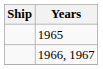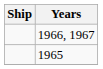rows swapped: 1966, 1967 <-> 1965
